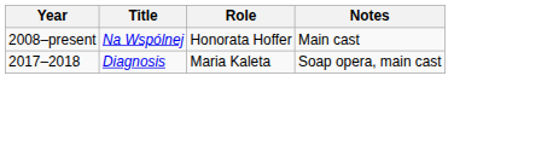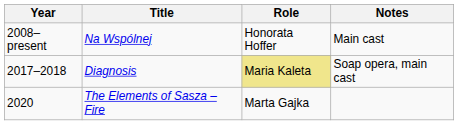Diagnosis | Role: no background -> khaki background
+ row: 2020 | The Elements of Sasza – Fire | Marta Gajka
